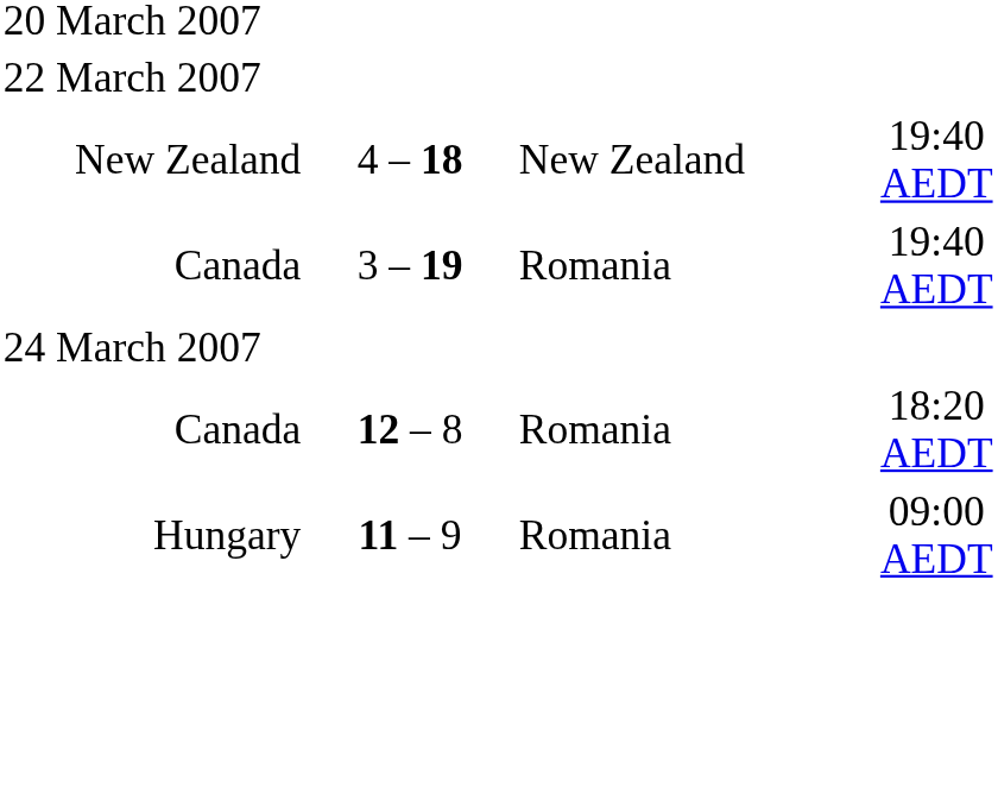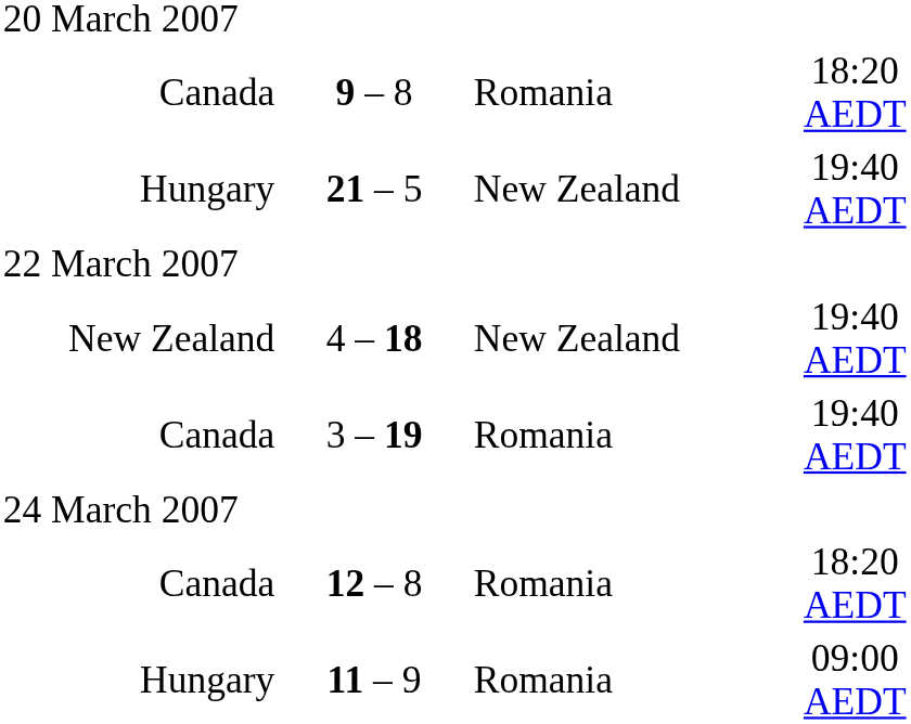+ row: Canada | 9 – 8 | Romania | 18:20 AEDT
+ row: Hungary | 21 – 5 | New Zealand | 19:40 AEDT
